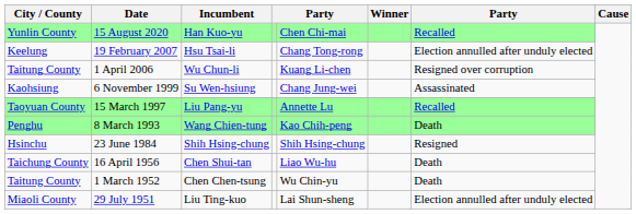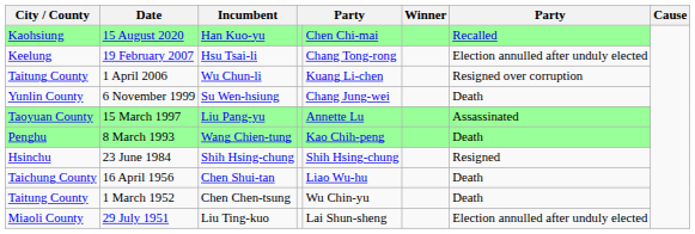15 August 2020 | City / County: Yunlin County -> Kaohsiung
6 November 1999 | City / County: Kaohsiung -> Yunlin County
6 November 1999 | column 7: Assassinated -> Death
15 March 1997 | column 7: Recalled -> Assassinated
